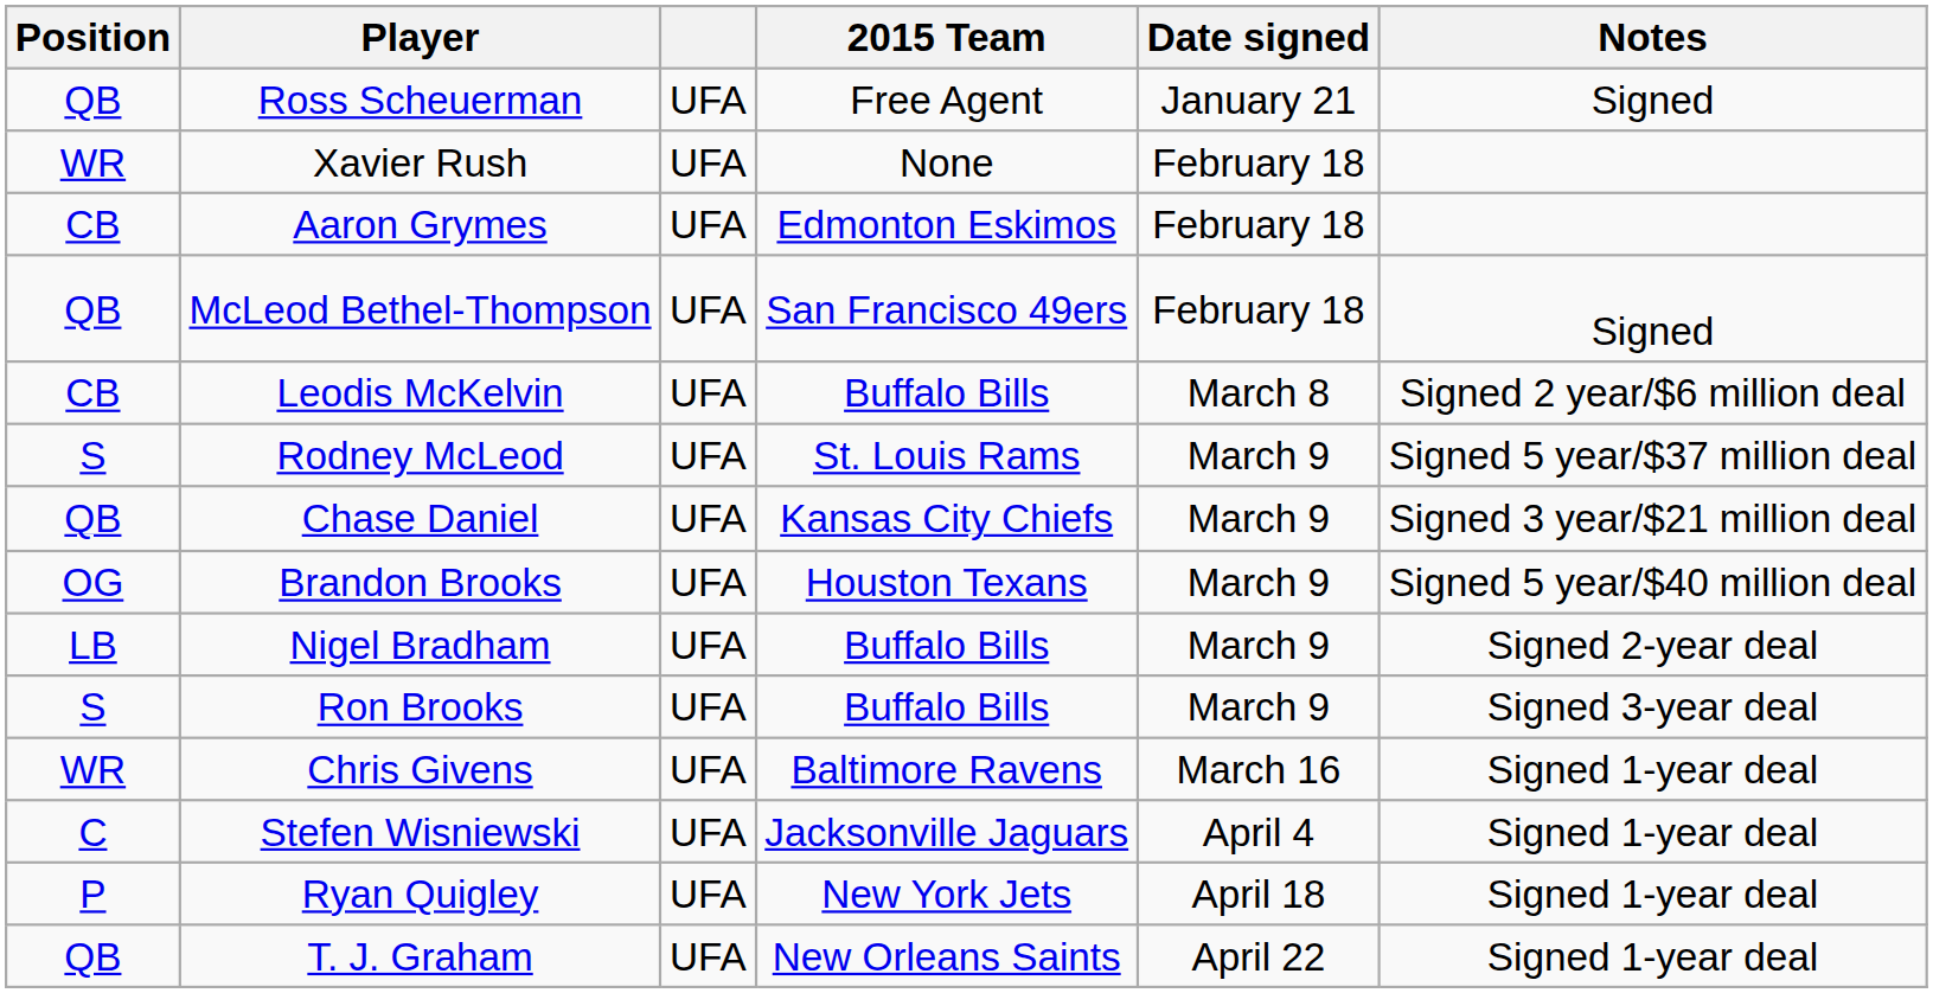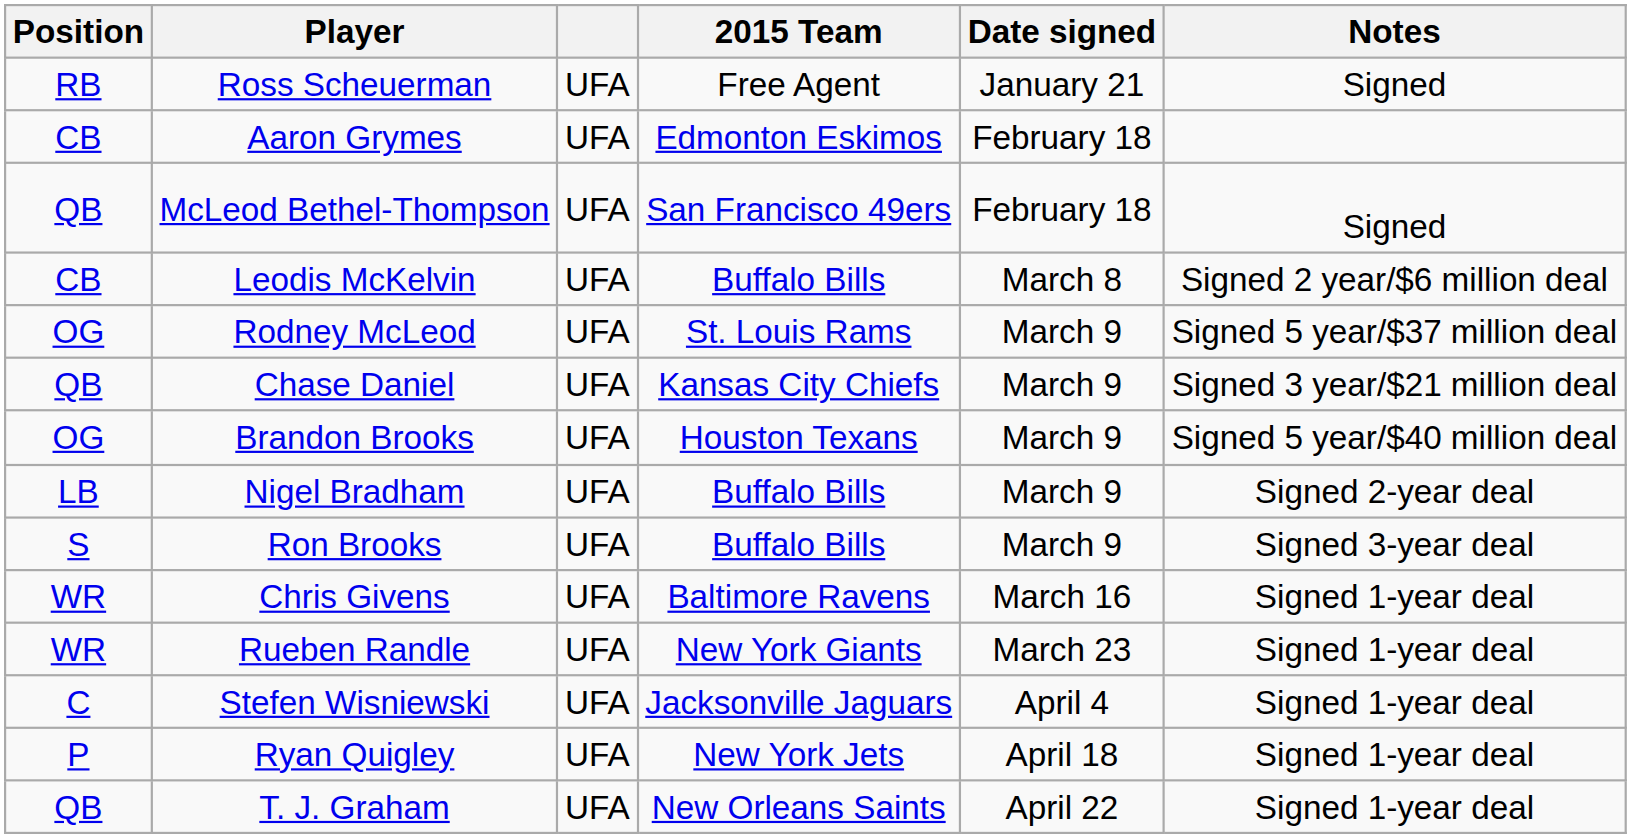Ross Scheuerman | Position: QB -> RB
- row: WR | Xavier Rush | UFA | None | February 18
Rodney McLeod | Position: S -> OG
+ row: WR | Rueben Randle | UFA | New York Giants | March 23 | Signed 1-year deal
